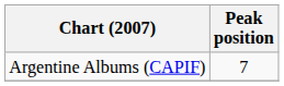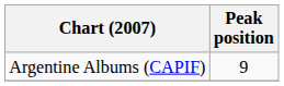Argentine Albums (CAPIF) | Peak position: 7 -> 9
